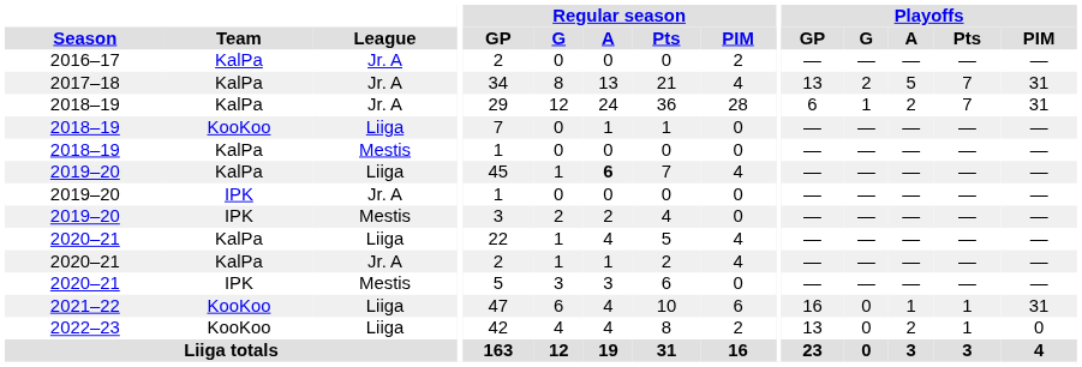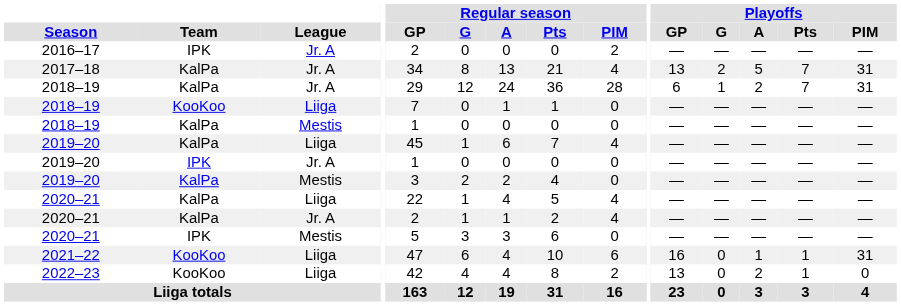2016–17 | Team: KalPa -> IPK
2019–20 / Liiga | Regular season / A: bold -> normal
2019–20 / Mestis | Team: IPK -> KalPa
